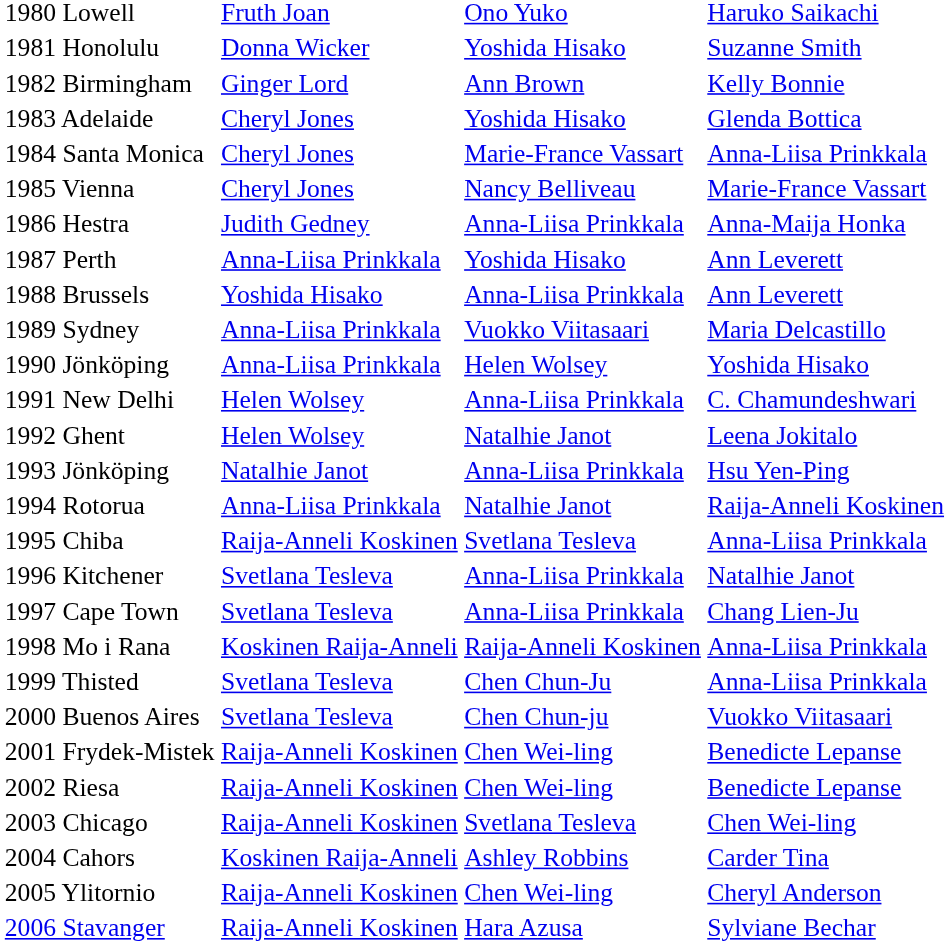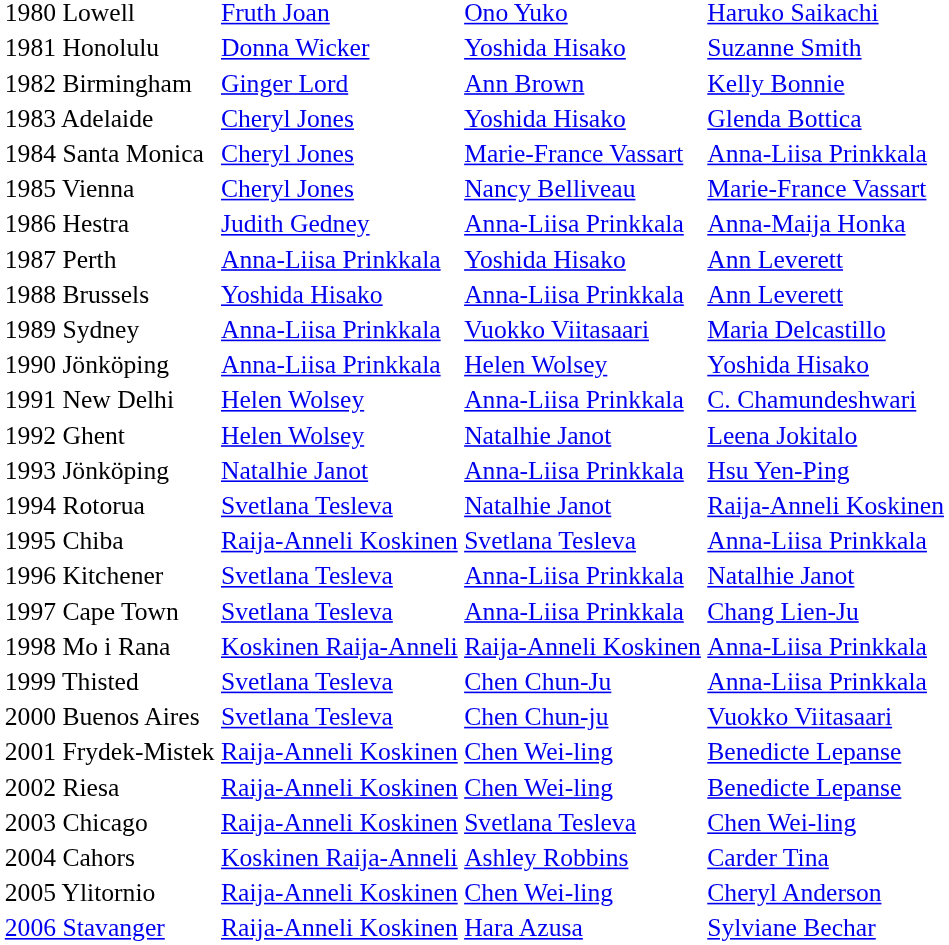1994 Rotorua | column 2: Anna-Liisa Prinkkala -> Svetlana Tesleva
